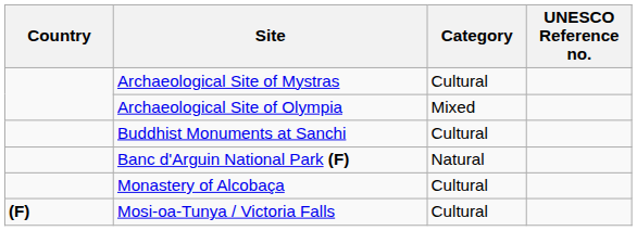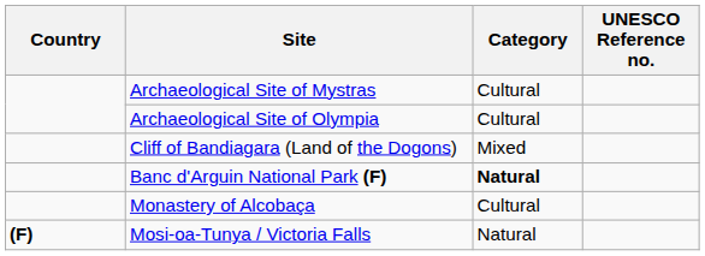Archaeological Site of Olympia | Category: Mixed -> Cultural
- row: Buddhist Monuments at Sanchi | Cultural
+ row: Cliff of Bandiagara (Land of the Dogons) | Mixed
Banc d'Arguin National Park (F) | Category: normal -> bold
Mosi-oa-Tunya / Victoria Falls | Category: Cultural -> Natural
